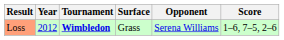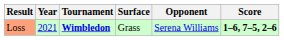Loss | Year: 2012 -> 2021
Loss | Score: normal -> bold
